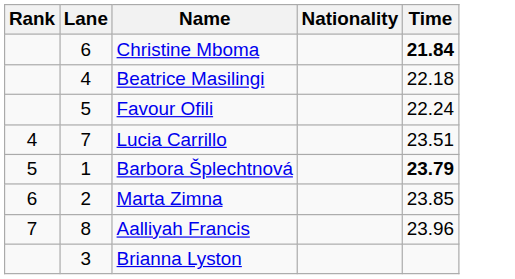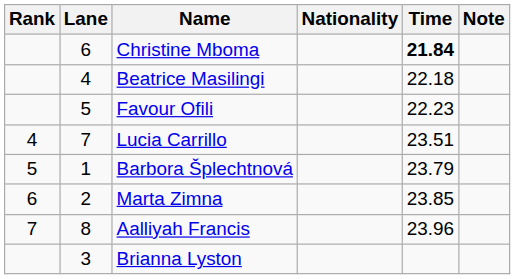+ column: Note
Favour Ofili | Time: 22.24 -> 22.23
Barbora Šplechtnová | Time: bold -> normal
